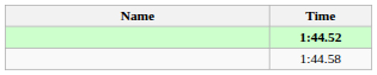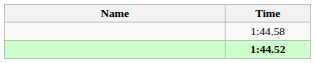rows swapped: 1:44.52 <-> 1:44.58
